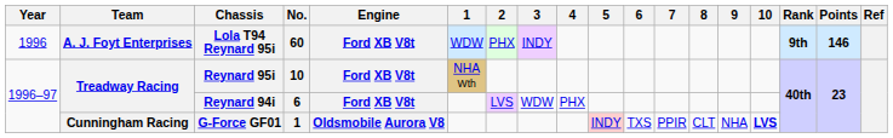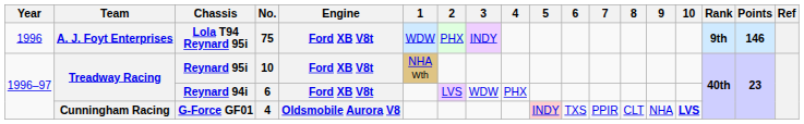Lola T94 Reynard 95i | No.: 60 -> 75
G-Force GF01 | No.: 1 -> 4
